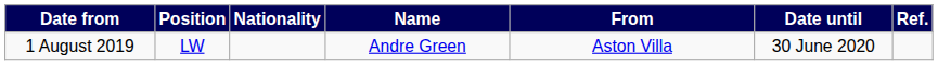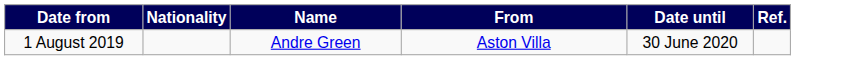- column: Position | LW
